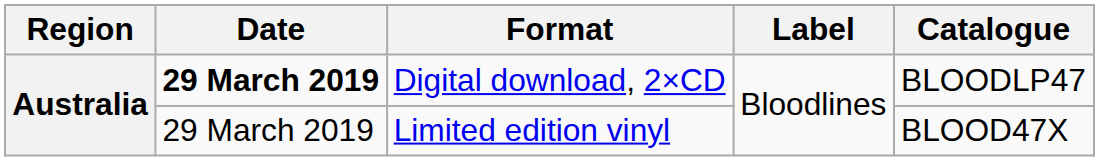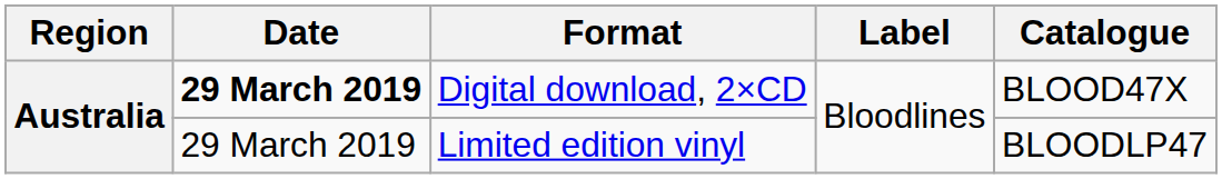Digital download, 2×CD | Catalogue: BLOODLP47 -> BLOOD47X
Limited edition vinyl | Catalogue: BLOOD47X -> BLOODLP47
